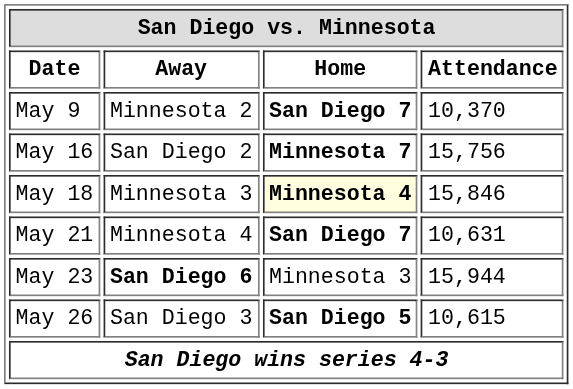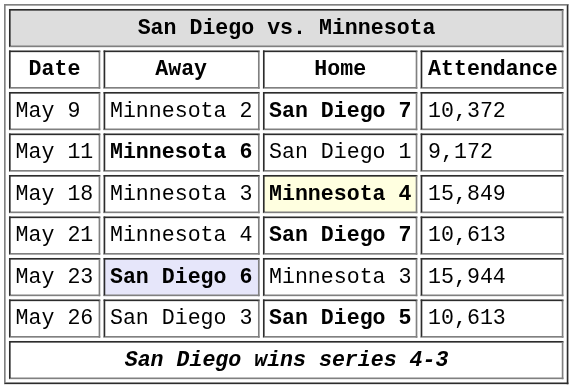May 9 | Attendance: 10,370 -> 10,372
+ row: May 11 | Minnesota 6 | San Diego 1 | 9,172
- row: May 16 | San Diego 2 | Minnesota 7 | 15,756
May 18 | Attendance: 15,846 -> 15,849
May 21 | Attendance: 10,631 -> 10,613
May 23 | Away: no background -> lavender background
May 26 | Attendance: 10,615 -> 10,613
